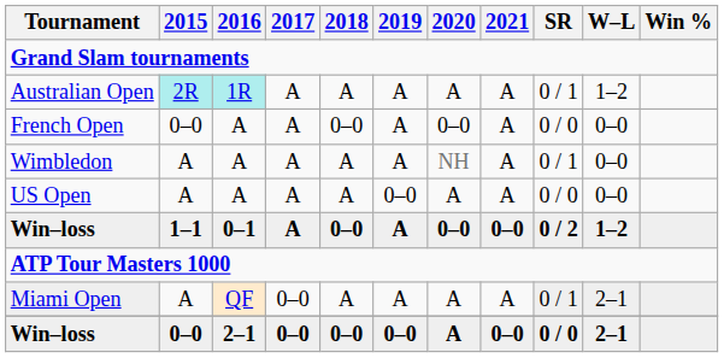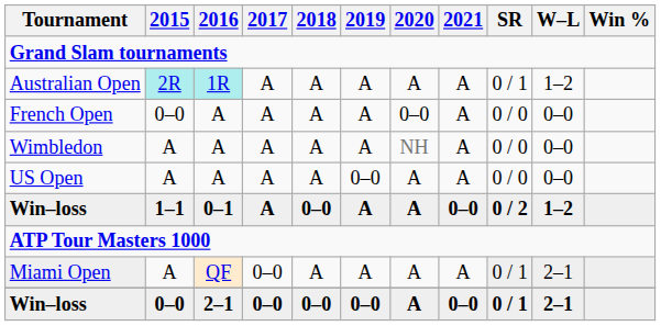French Open | 2018: 0–0 -> A
Wimbledon | SR: 0 / 1 -> 0 / 0
Win–loss / 0–1 | 2020: 0–0 -> A
Win–loss / 2–1 | SR: 0 / 0 -> 0 / 1
